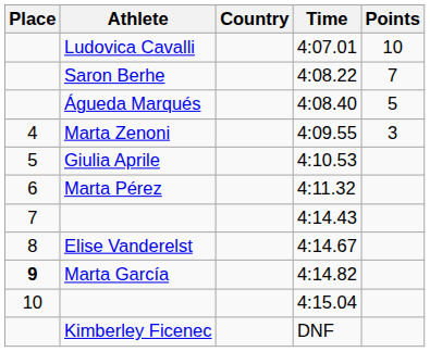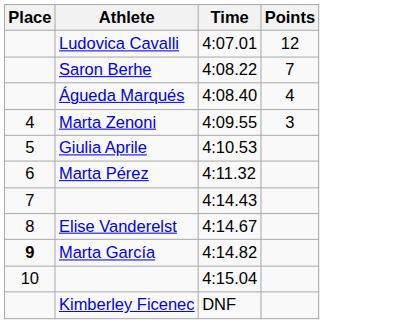- column: Country
Ludovica Cavalli | Points: 10 -> 12
Águeda Marqués | Points: 5 -> 4
